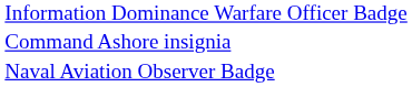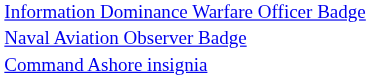rows swapped: Naval Aviation Observer Badge <-> Command Ashore insignia
